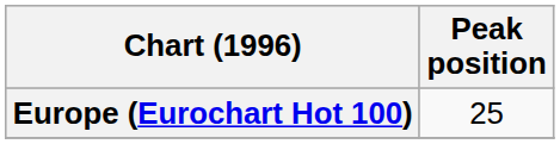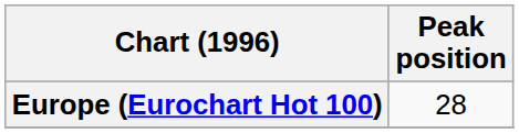Europe (Eurochart Hot 100) | Peak position: 25 -> 28
